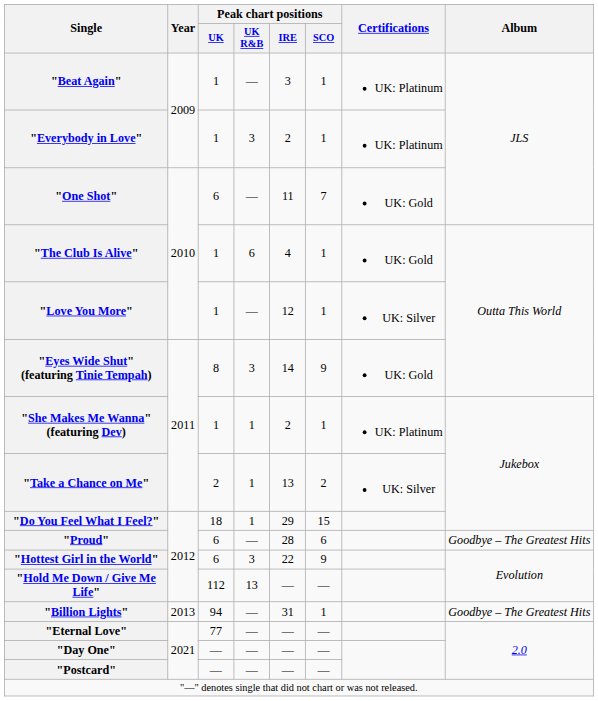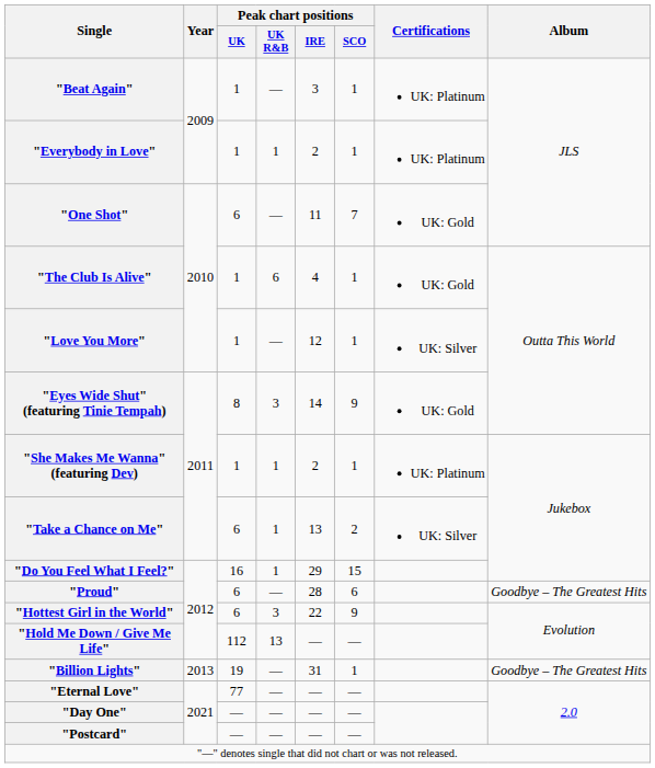"Everybody in Love" | Peak chart positions / UK R&B: 3 -> 1
"Take a Chance on Me" | Peak chart positions / UK: 2 -> 6
"Do You Feel What I Feel?" | Peak chart positions / UK: 18 -> 16
"Billion Lights" | Peak chart positions / UK: 94 -> 19
